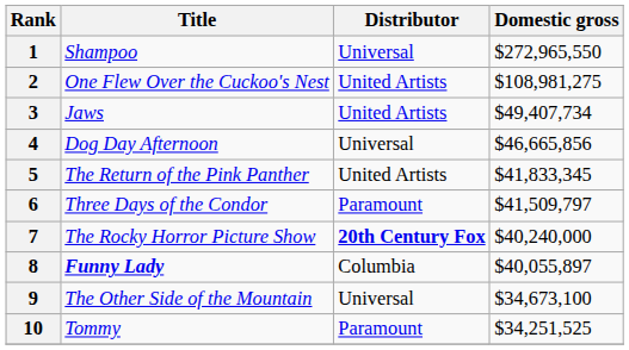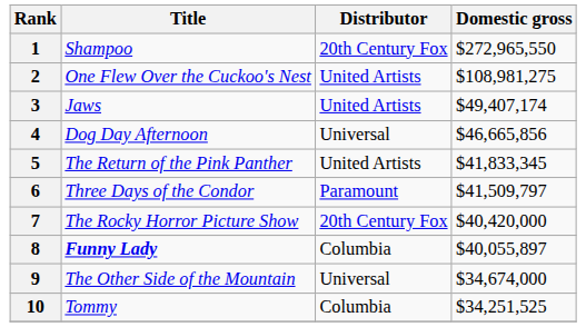1 | Distributor: Universal -> 20th Century Fox
3 | Domestic gross: $49,407,734 -> $49,407,174
7 | Distributor: bold -> normal
7 | Domestic gross: $40,240,000 -> $40,420,000
9 | Domestic gross: $34,673,100 -> $34,674,000
10 | Distributor: Paramount -> Columbia
